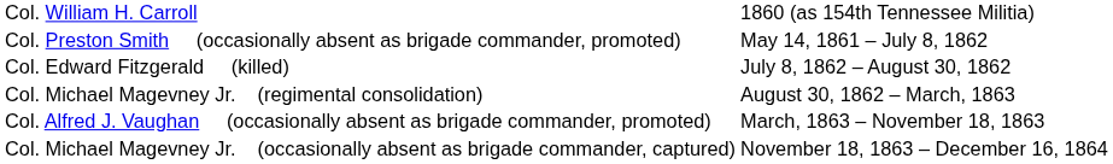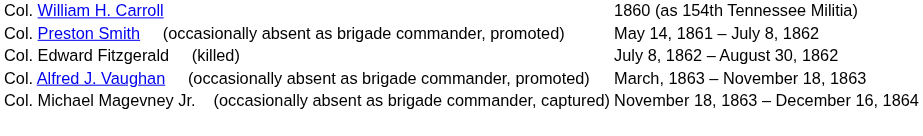- row: Col. Michael Magevney Jr. (regimental consolidation) | August 30, 1862 – March, 1863
